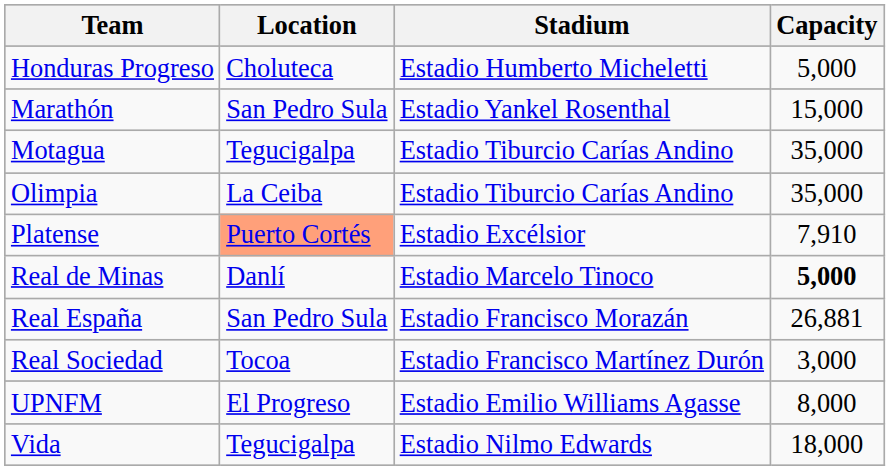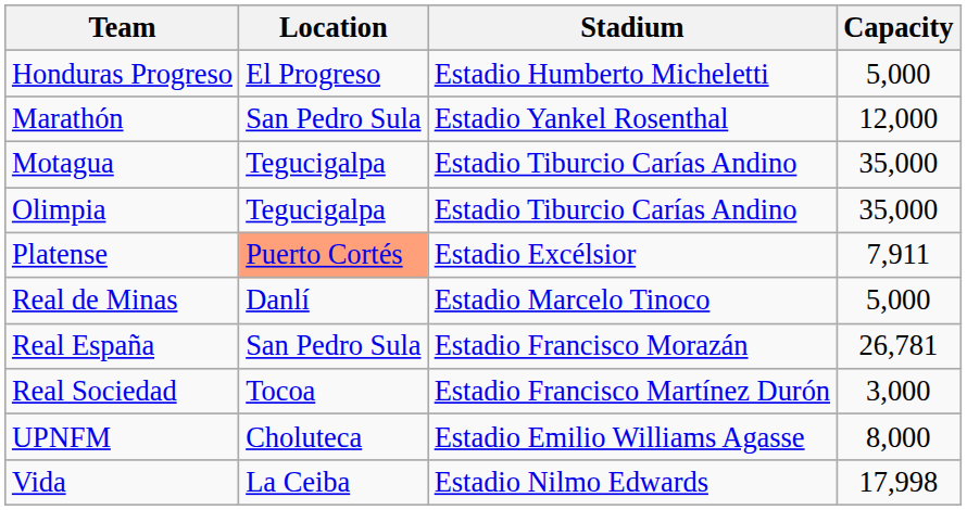Honduras Progreso | Location: Choluteca -> El Progreso
Marathón | Capacity: 15,000 -> 12,000
Olimpia | Location: La Ceiba -> Tegucigalpa
Platense | Capacity: 7,910 -> 7,911
Real de Minas | Capacity: bold -> normal
Real España | Capacity: 26,881 -> 26,781
UPNFM | Location: El Progreso -> Choluteca
Vida | Location: Tegucigalpa -> La Ceiba
Vida | Capacity: 18,000 -> 17,998
